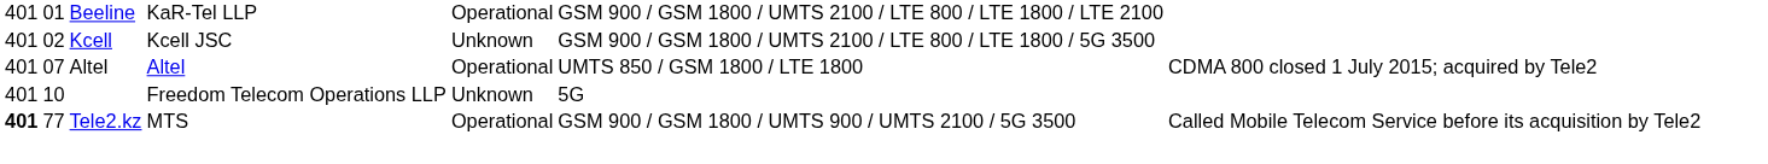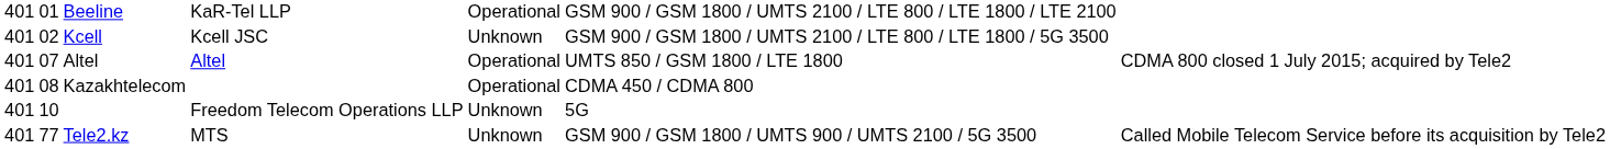+ row: 401 | 08 | Kazakhtelecom | Operational | CDMA 450 / CDMA 800
Tele2.kz | column 1: bold -> normal
Tele2.kz | column 5: Operational -> Unknown
